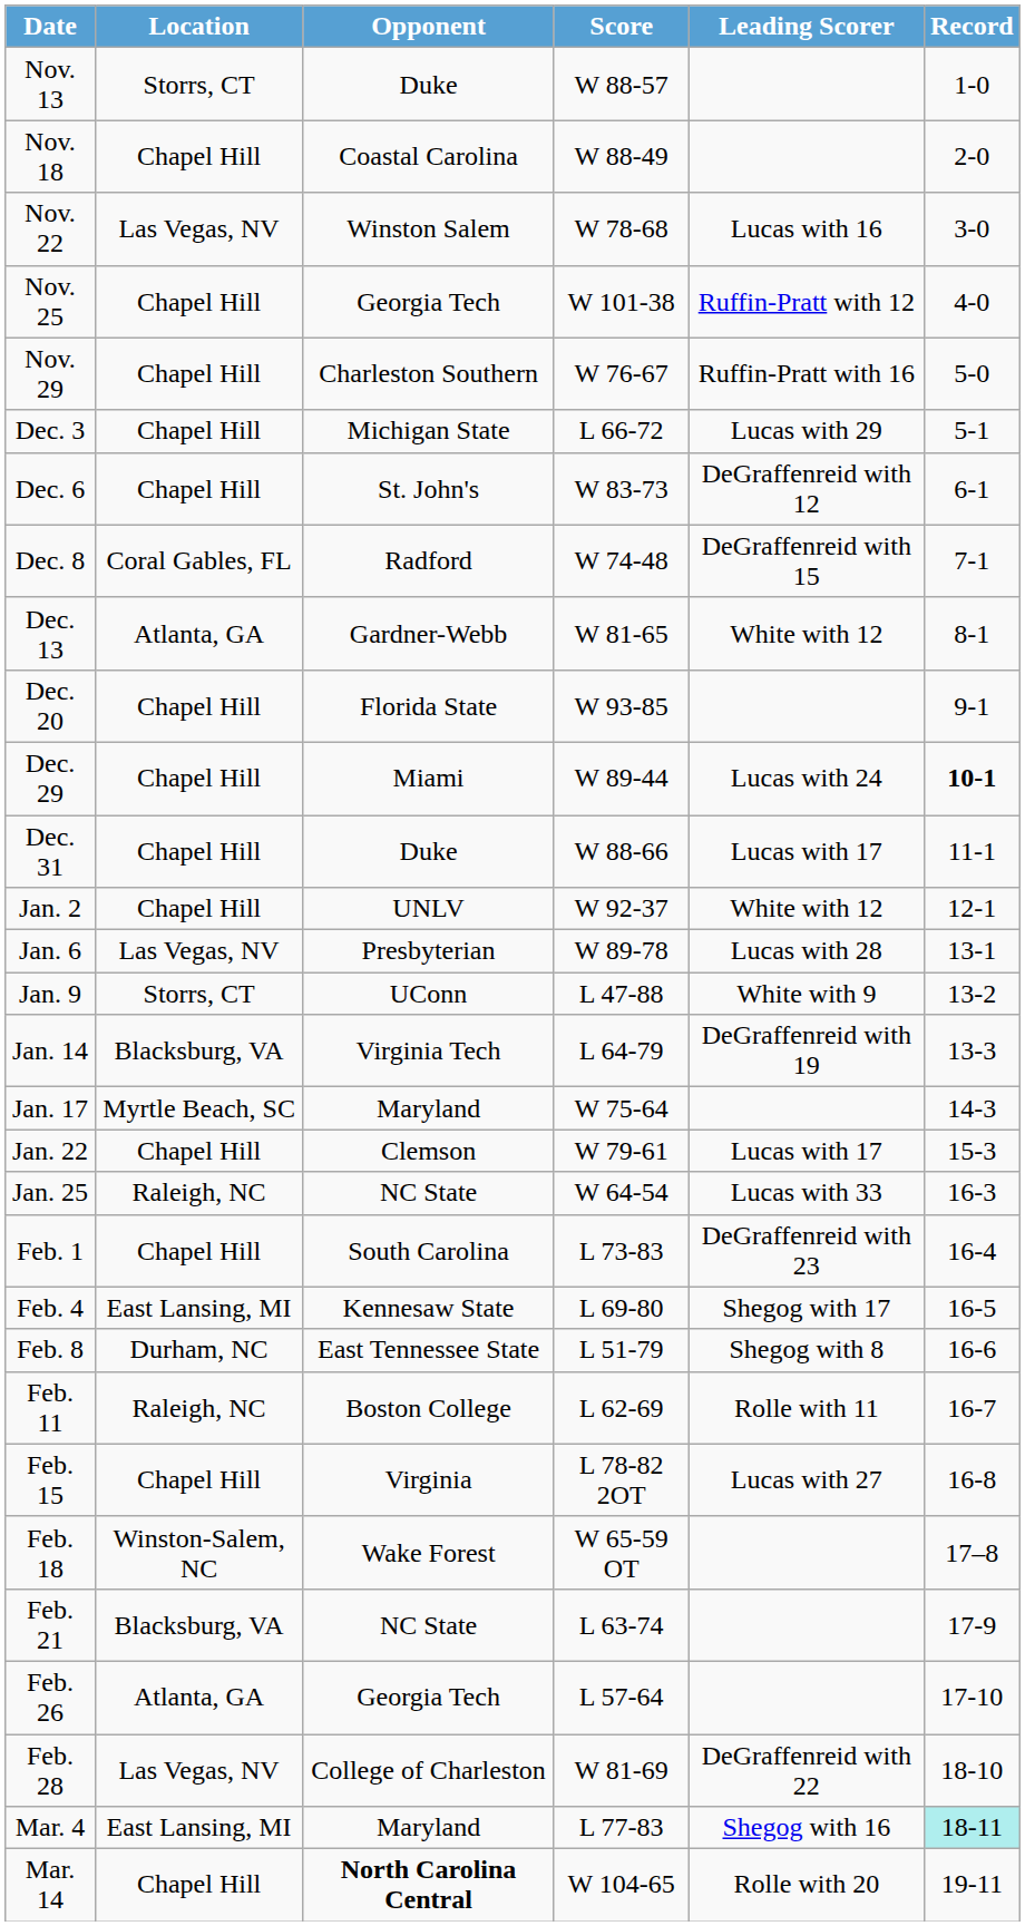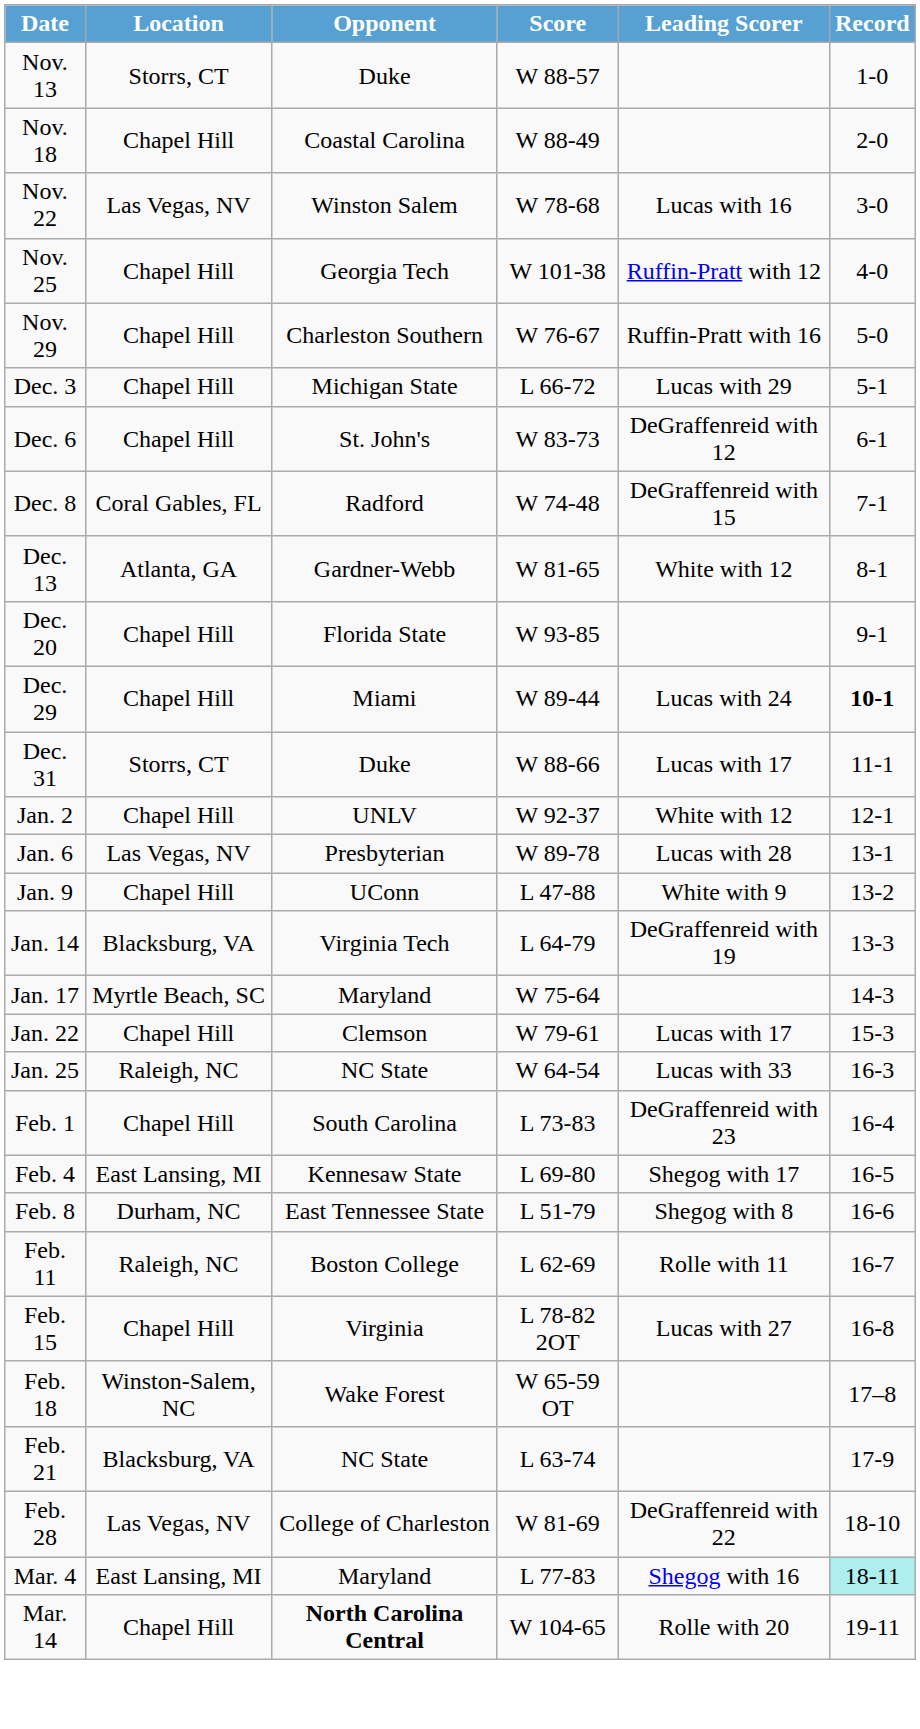Dec. 31 | Location: Chapel Hill -> Storrs, CT
Jan. 9 | Location: Storrs, CT -> Chapel Hill
- row: Feb. 26 | Atlanta, GA | Georgia Tech | L 57-64 | 17-10
